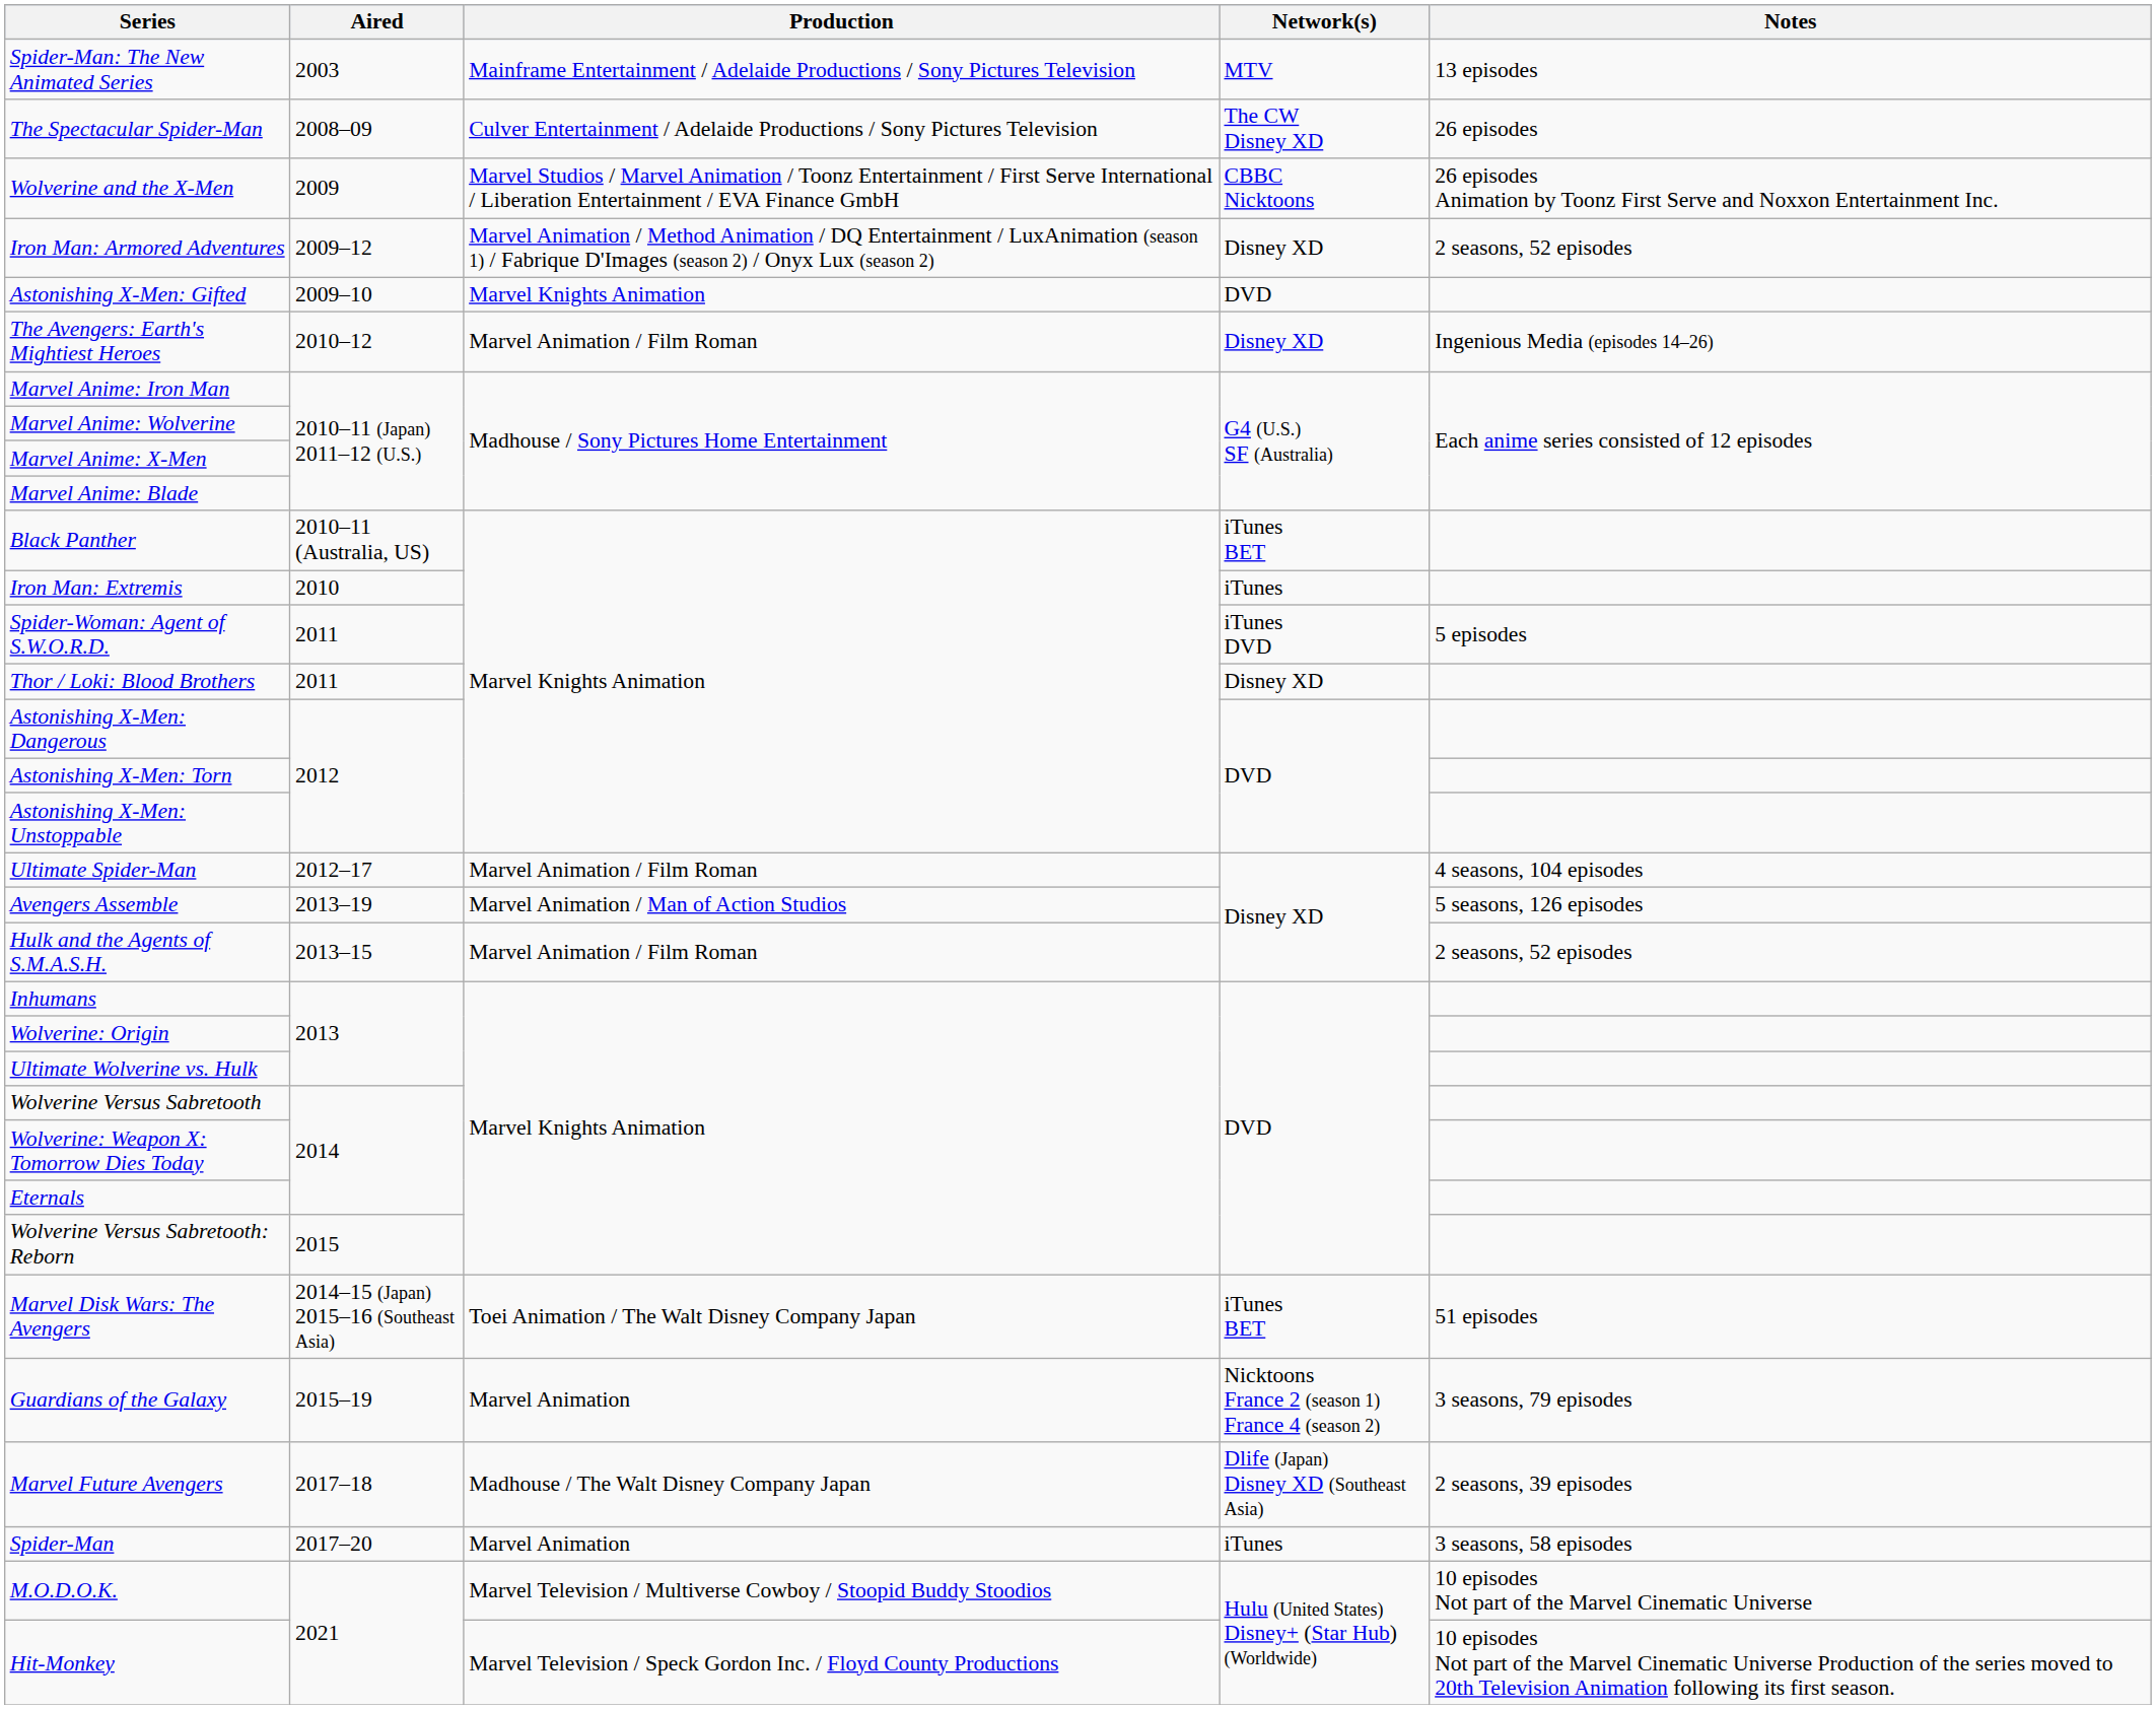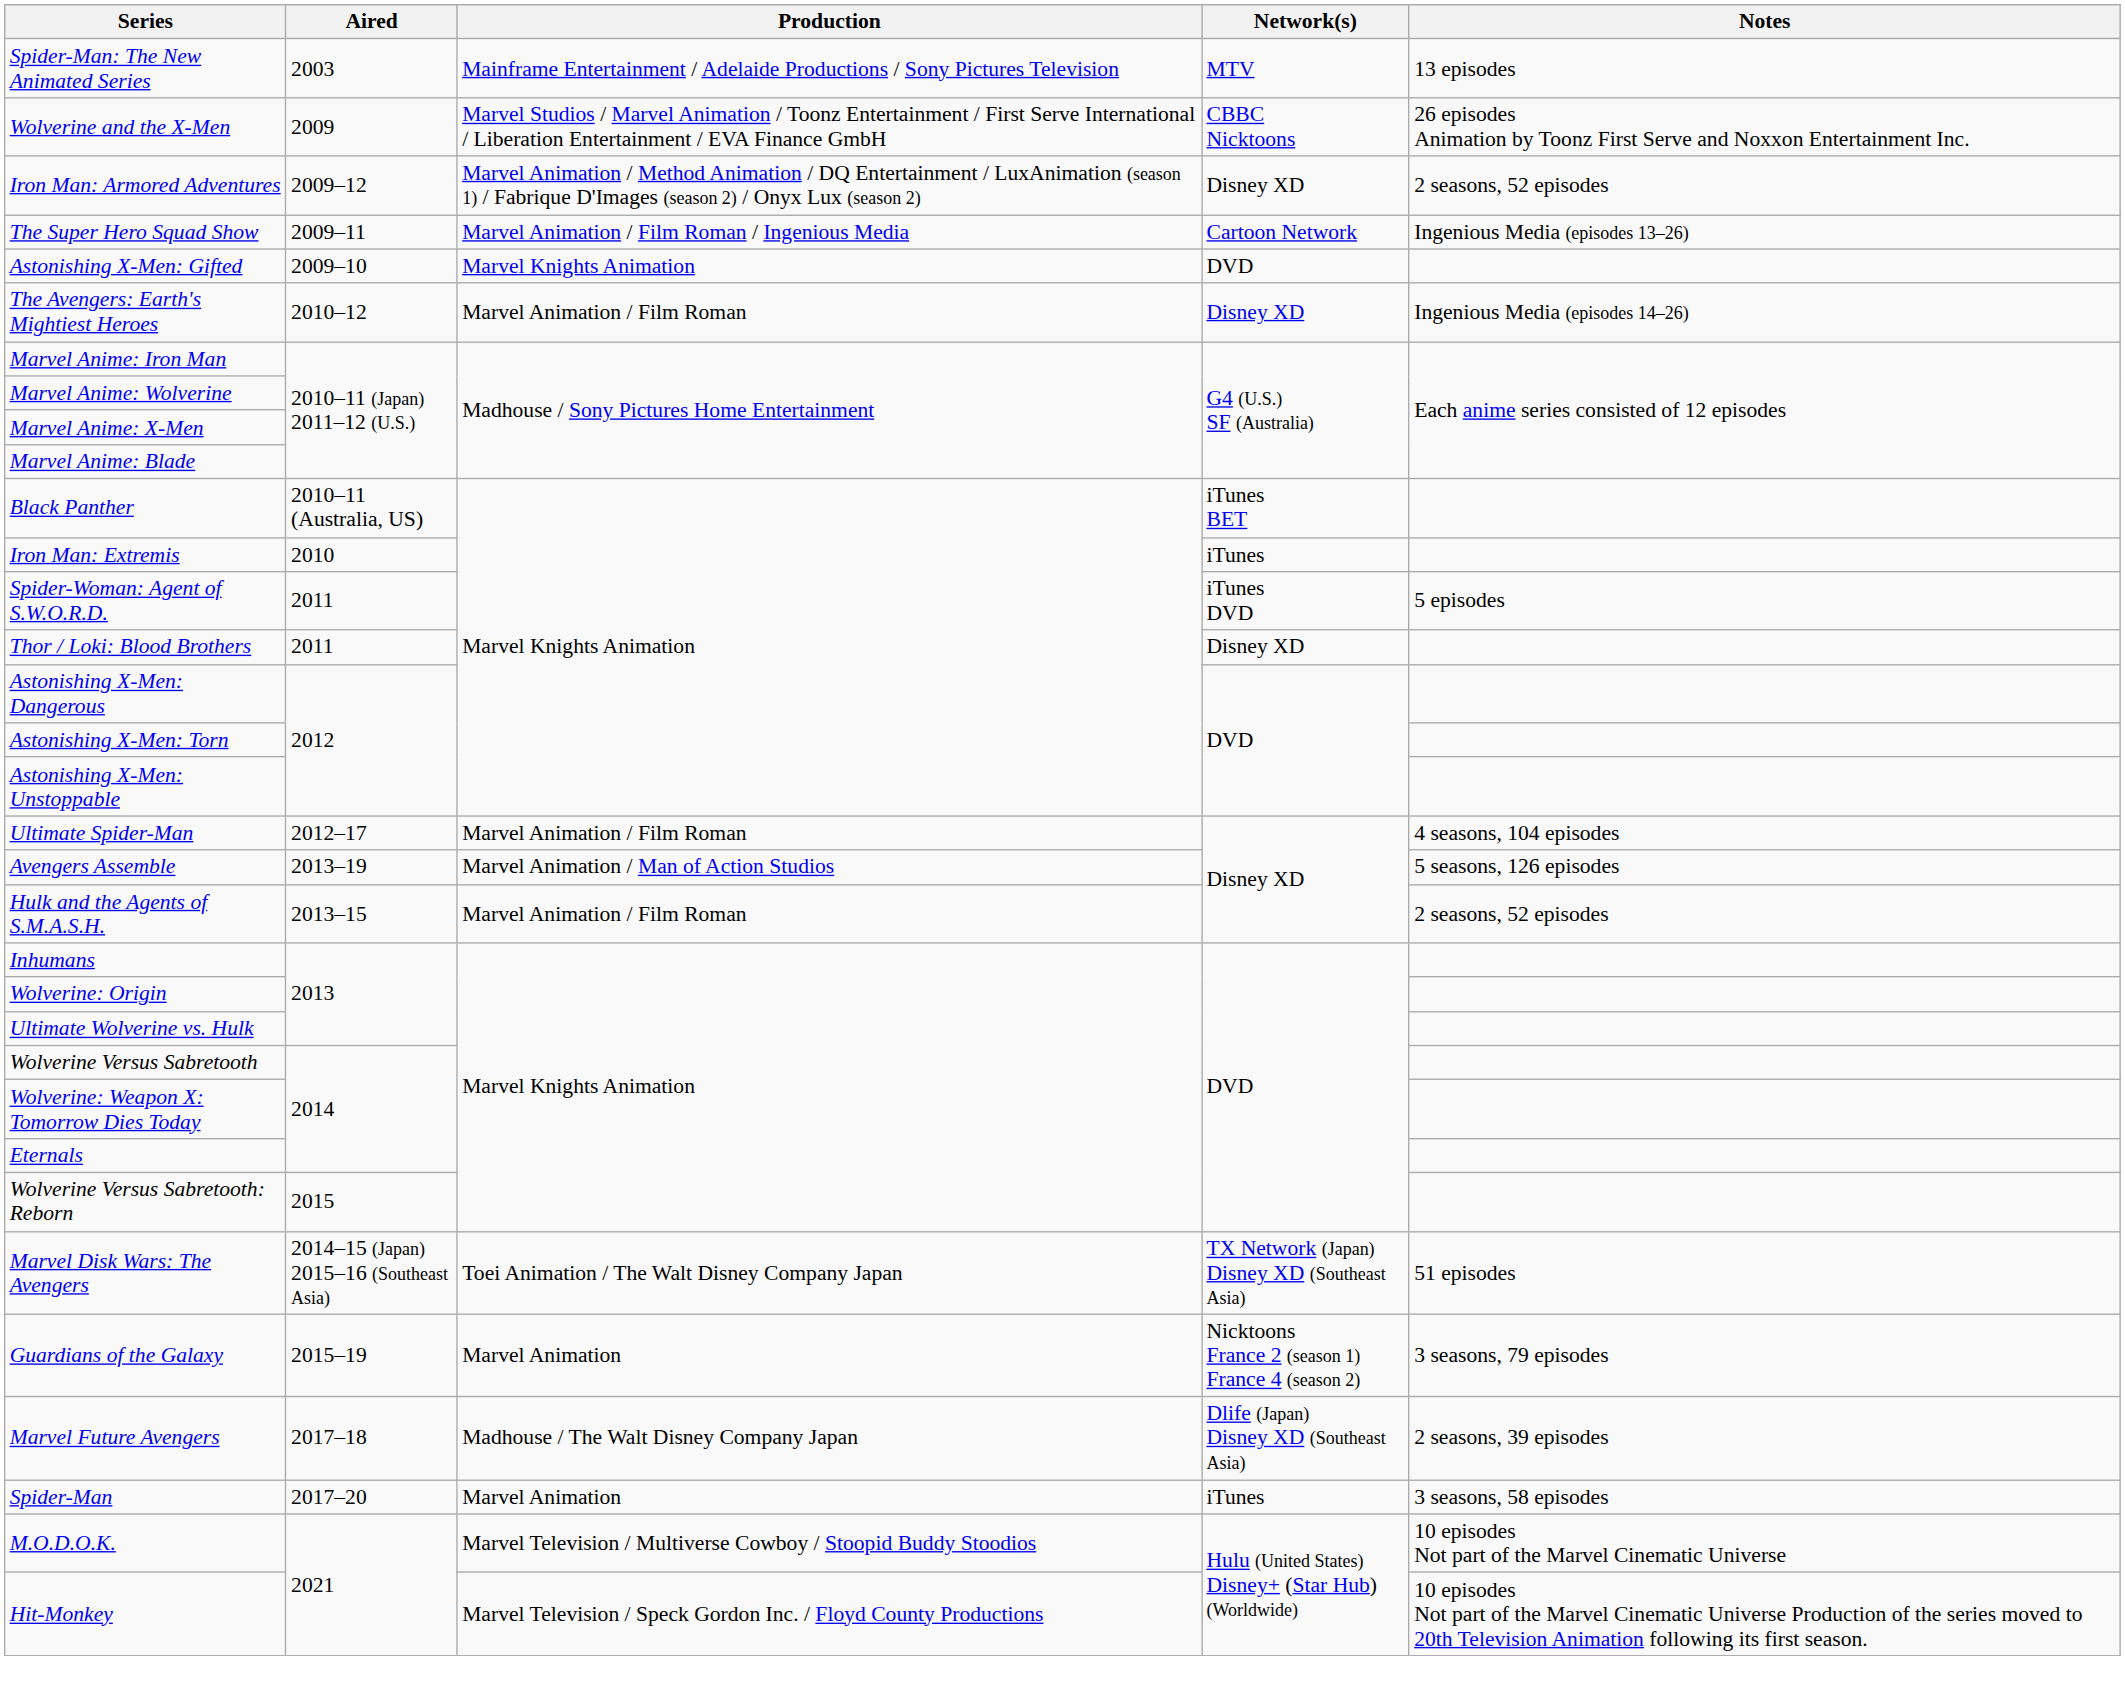- row: The Spectacular Spider-Man | 2008–09 | Culver Entertainment / Adelaide Productions / Sony Pictures Television | The CW Disney XD | 26 episodes
+ row: The Super Hero Squad Show | 2009–11 | Marvel Animation / Film Roman / Ingenious Media | Cartoon Network | Ingenious Media (episodes 13–26)
Marvel Disk Wars: The Avengers | Network(s): iTunes BET -> TX Network (Japan) Disney XD (Southeast Asia)
